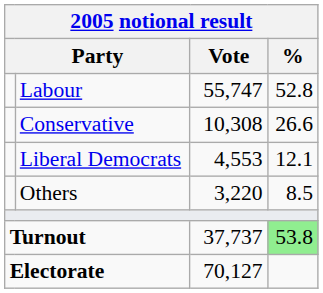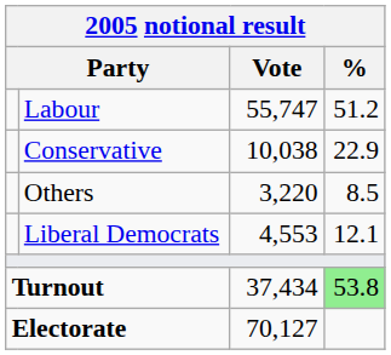Labour | %: 52.8 -> 51.2
Conservative | Vote: 10,308 -> 10,038
Conservative | %: 26.6 -> 22.9
rows swapped: Liberal Democrats <-> Others
Turnout | Vote: 37,737 -> 37,434
